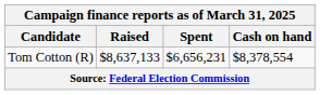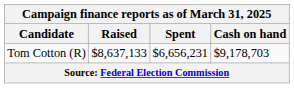Tom Cotton (R) | Cash on hand: $8,378,554 -> $9,178,703
